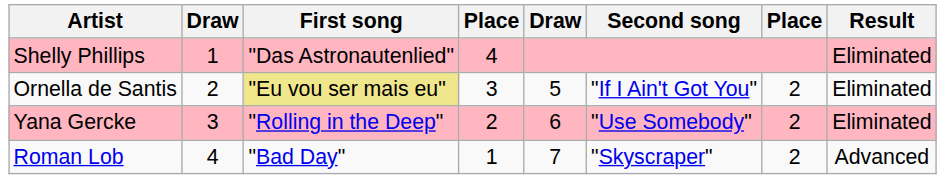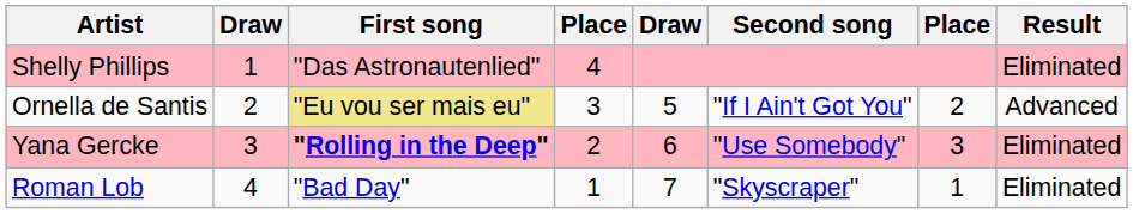Ornella de Santis | Result: Eliminated -> Advanced
Yana Gercke | First song: normal -> bold
Yana Gercke | column 7: 2 -> 3
Roman Lob | column 7: 2 -> 1
Roman Lob | Result: Advanced -> Eliminated
